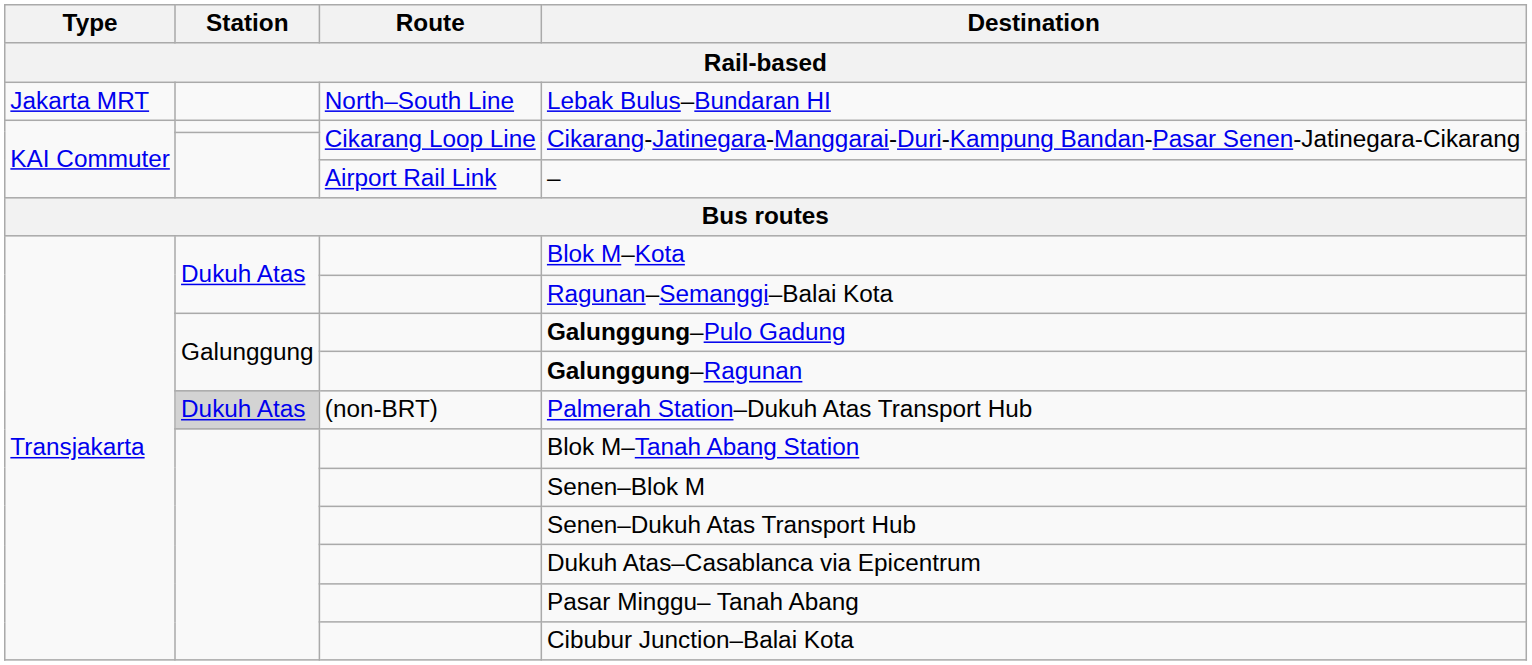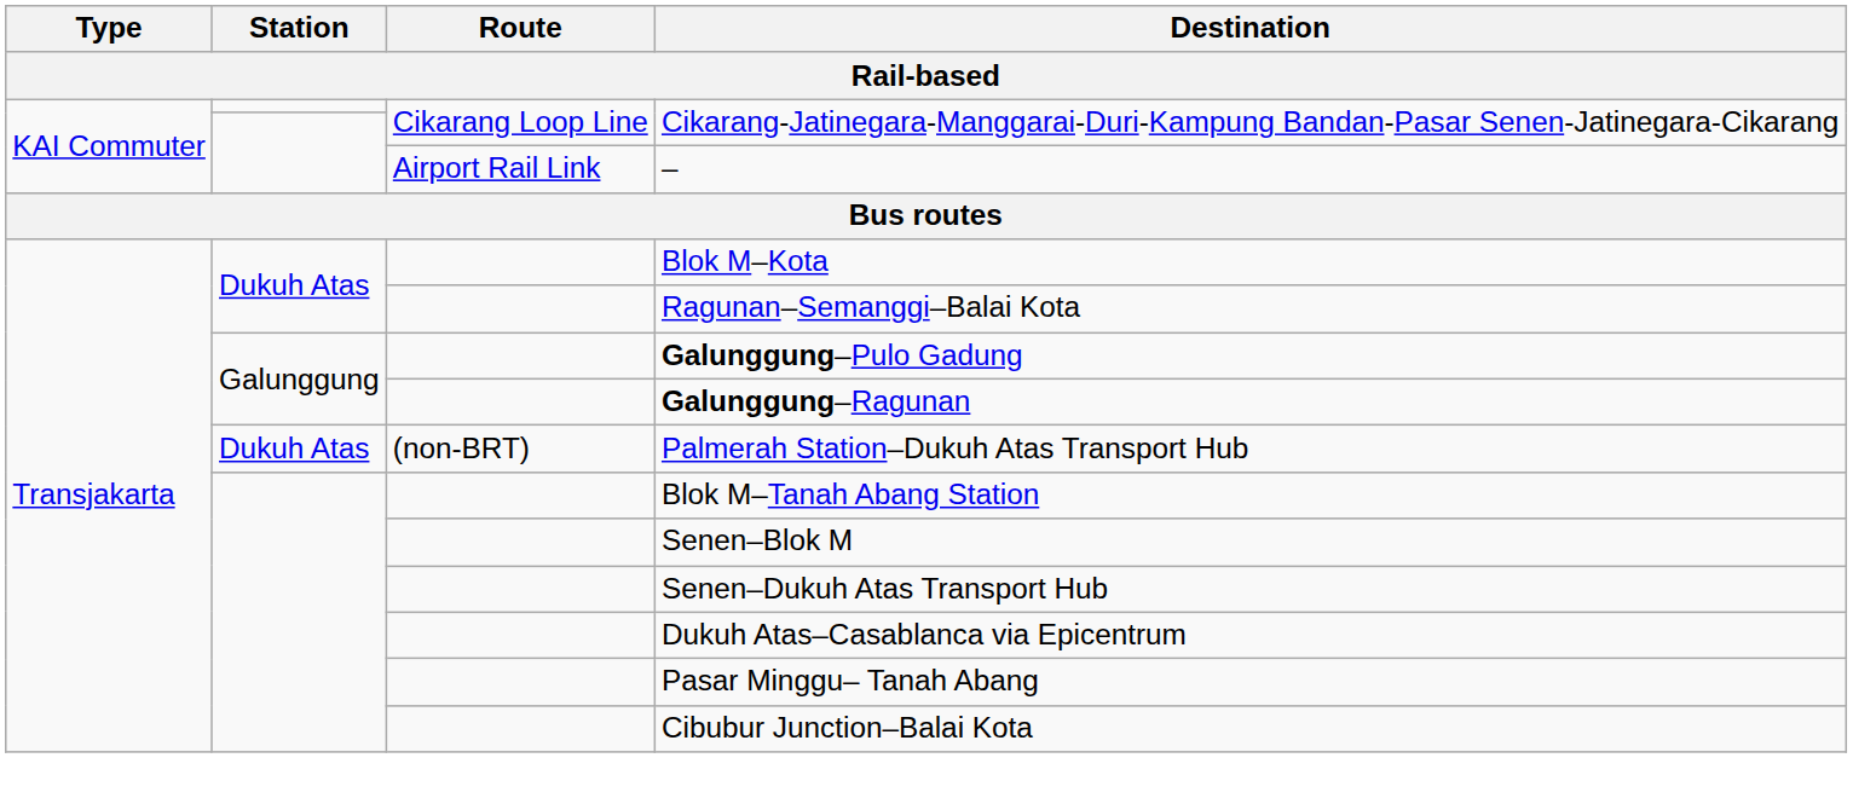- row: Jakarta MRT | North–South Line | Lebak Bulus–Bundaran HI
Palmerah Station–Dukuh Atas Transport Hub | Station: lightgrey background -> no background
